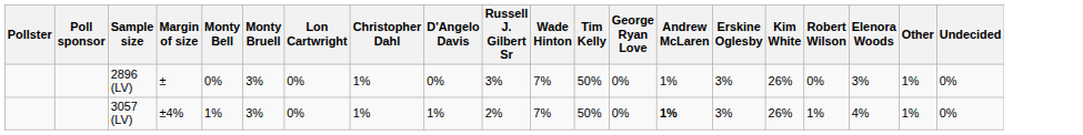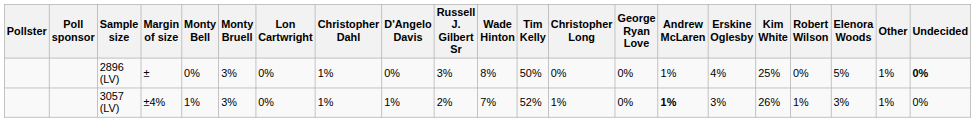+ column: Christopher Long | 0% | 1%
2896 (LV) | Wade Hinton: 7% -> 8%
2896 (LV) | Erskine Oglesby: 3% -> 4%
2896 (LV) | Kim White: 26% -> 25%
2896 (LV) | Elenora Woods: 3% -> 5%
2896 (LV) | Undecided: normal -> bold
3057 (LV) | Tim Kelly: 50% -> 52%
3057 (LV) | Elenora Woods: 4% -> 3%
